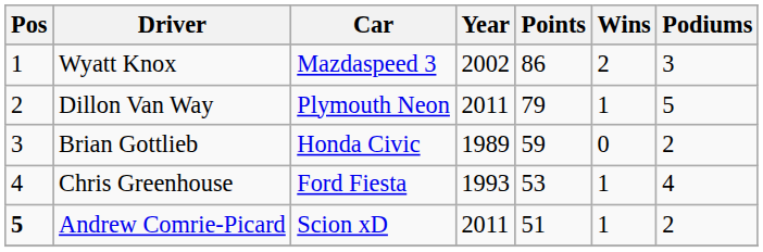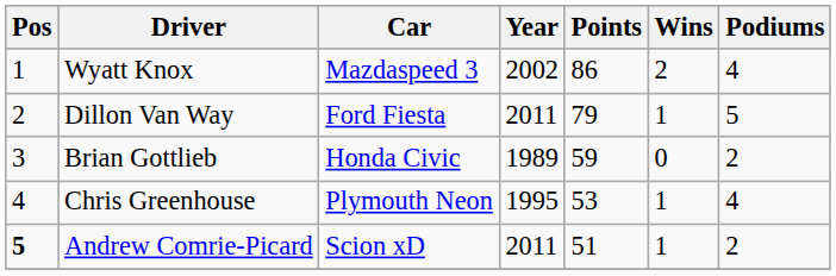Wyatt Knox | Podiums: 3 -> 4
Dillon Van Way | Car: Plymouth Neon -> Ford Fiesta
Chris Greenhouse | Car: Ford Fiesta -> Plymouth Neon
Chris Greenhouse | Year: 1993 -> 1995
